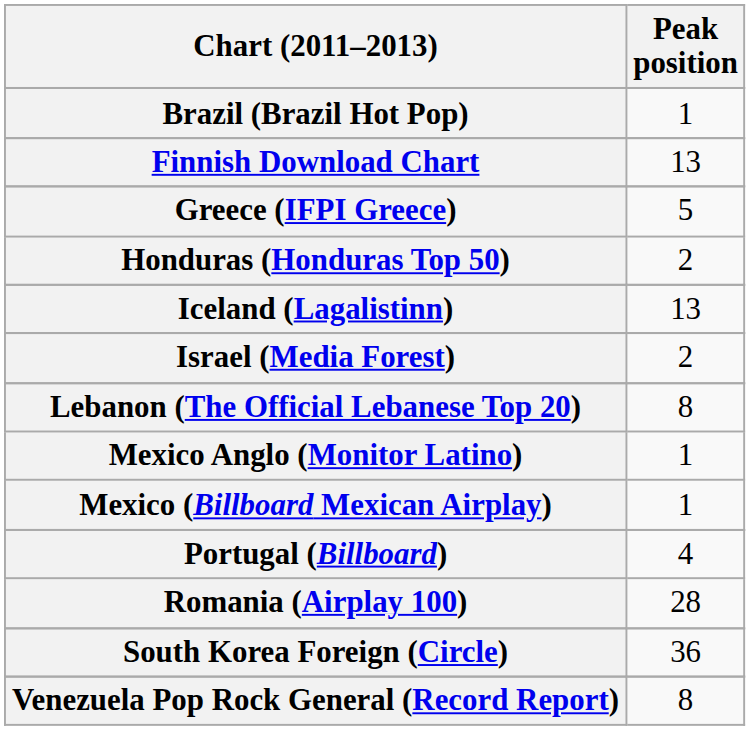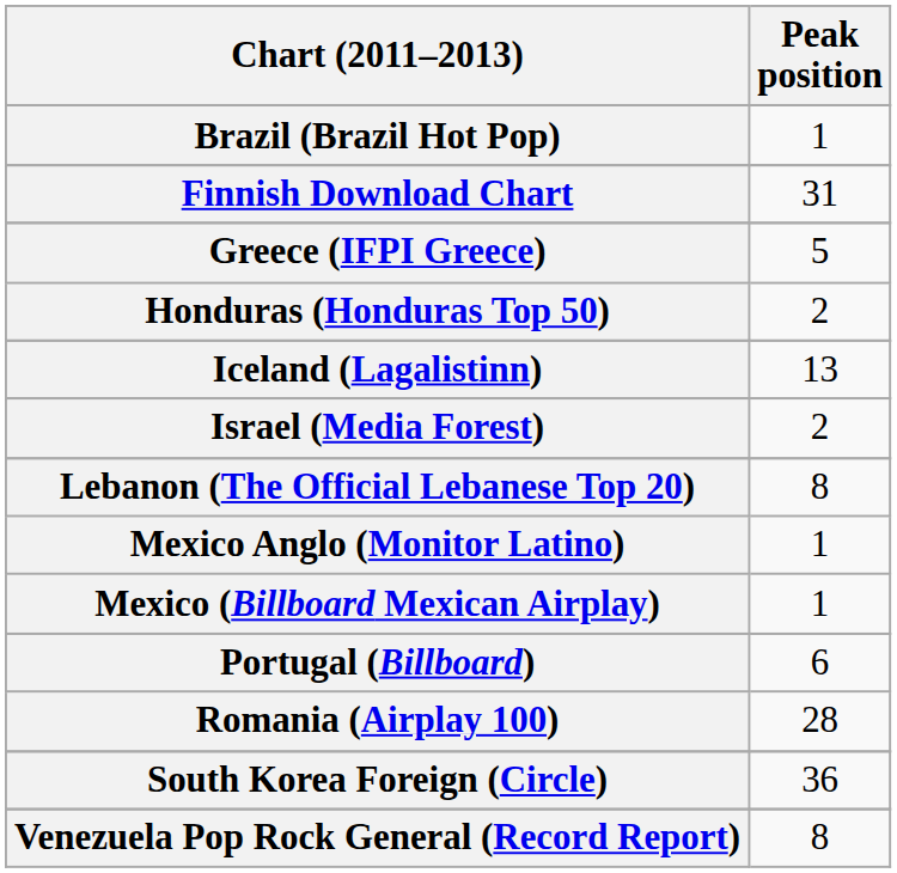Finnish Download Chart | Peak position: 13 -> 31
Portugal (Billboard) | Peak position: 4 -> 6
